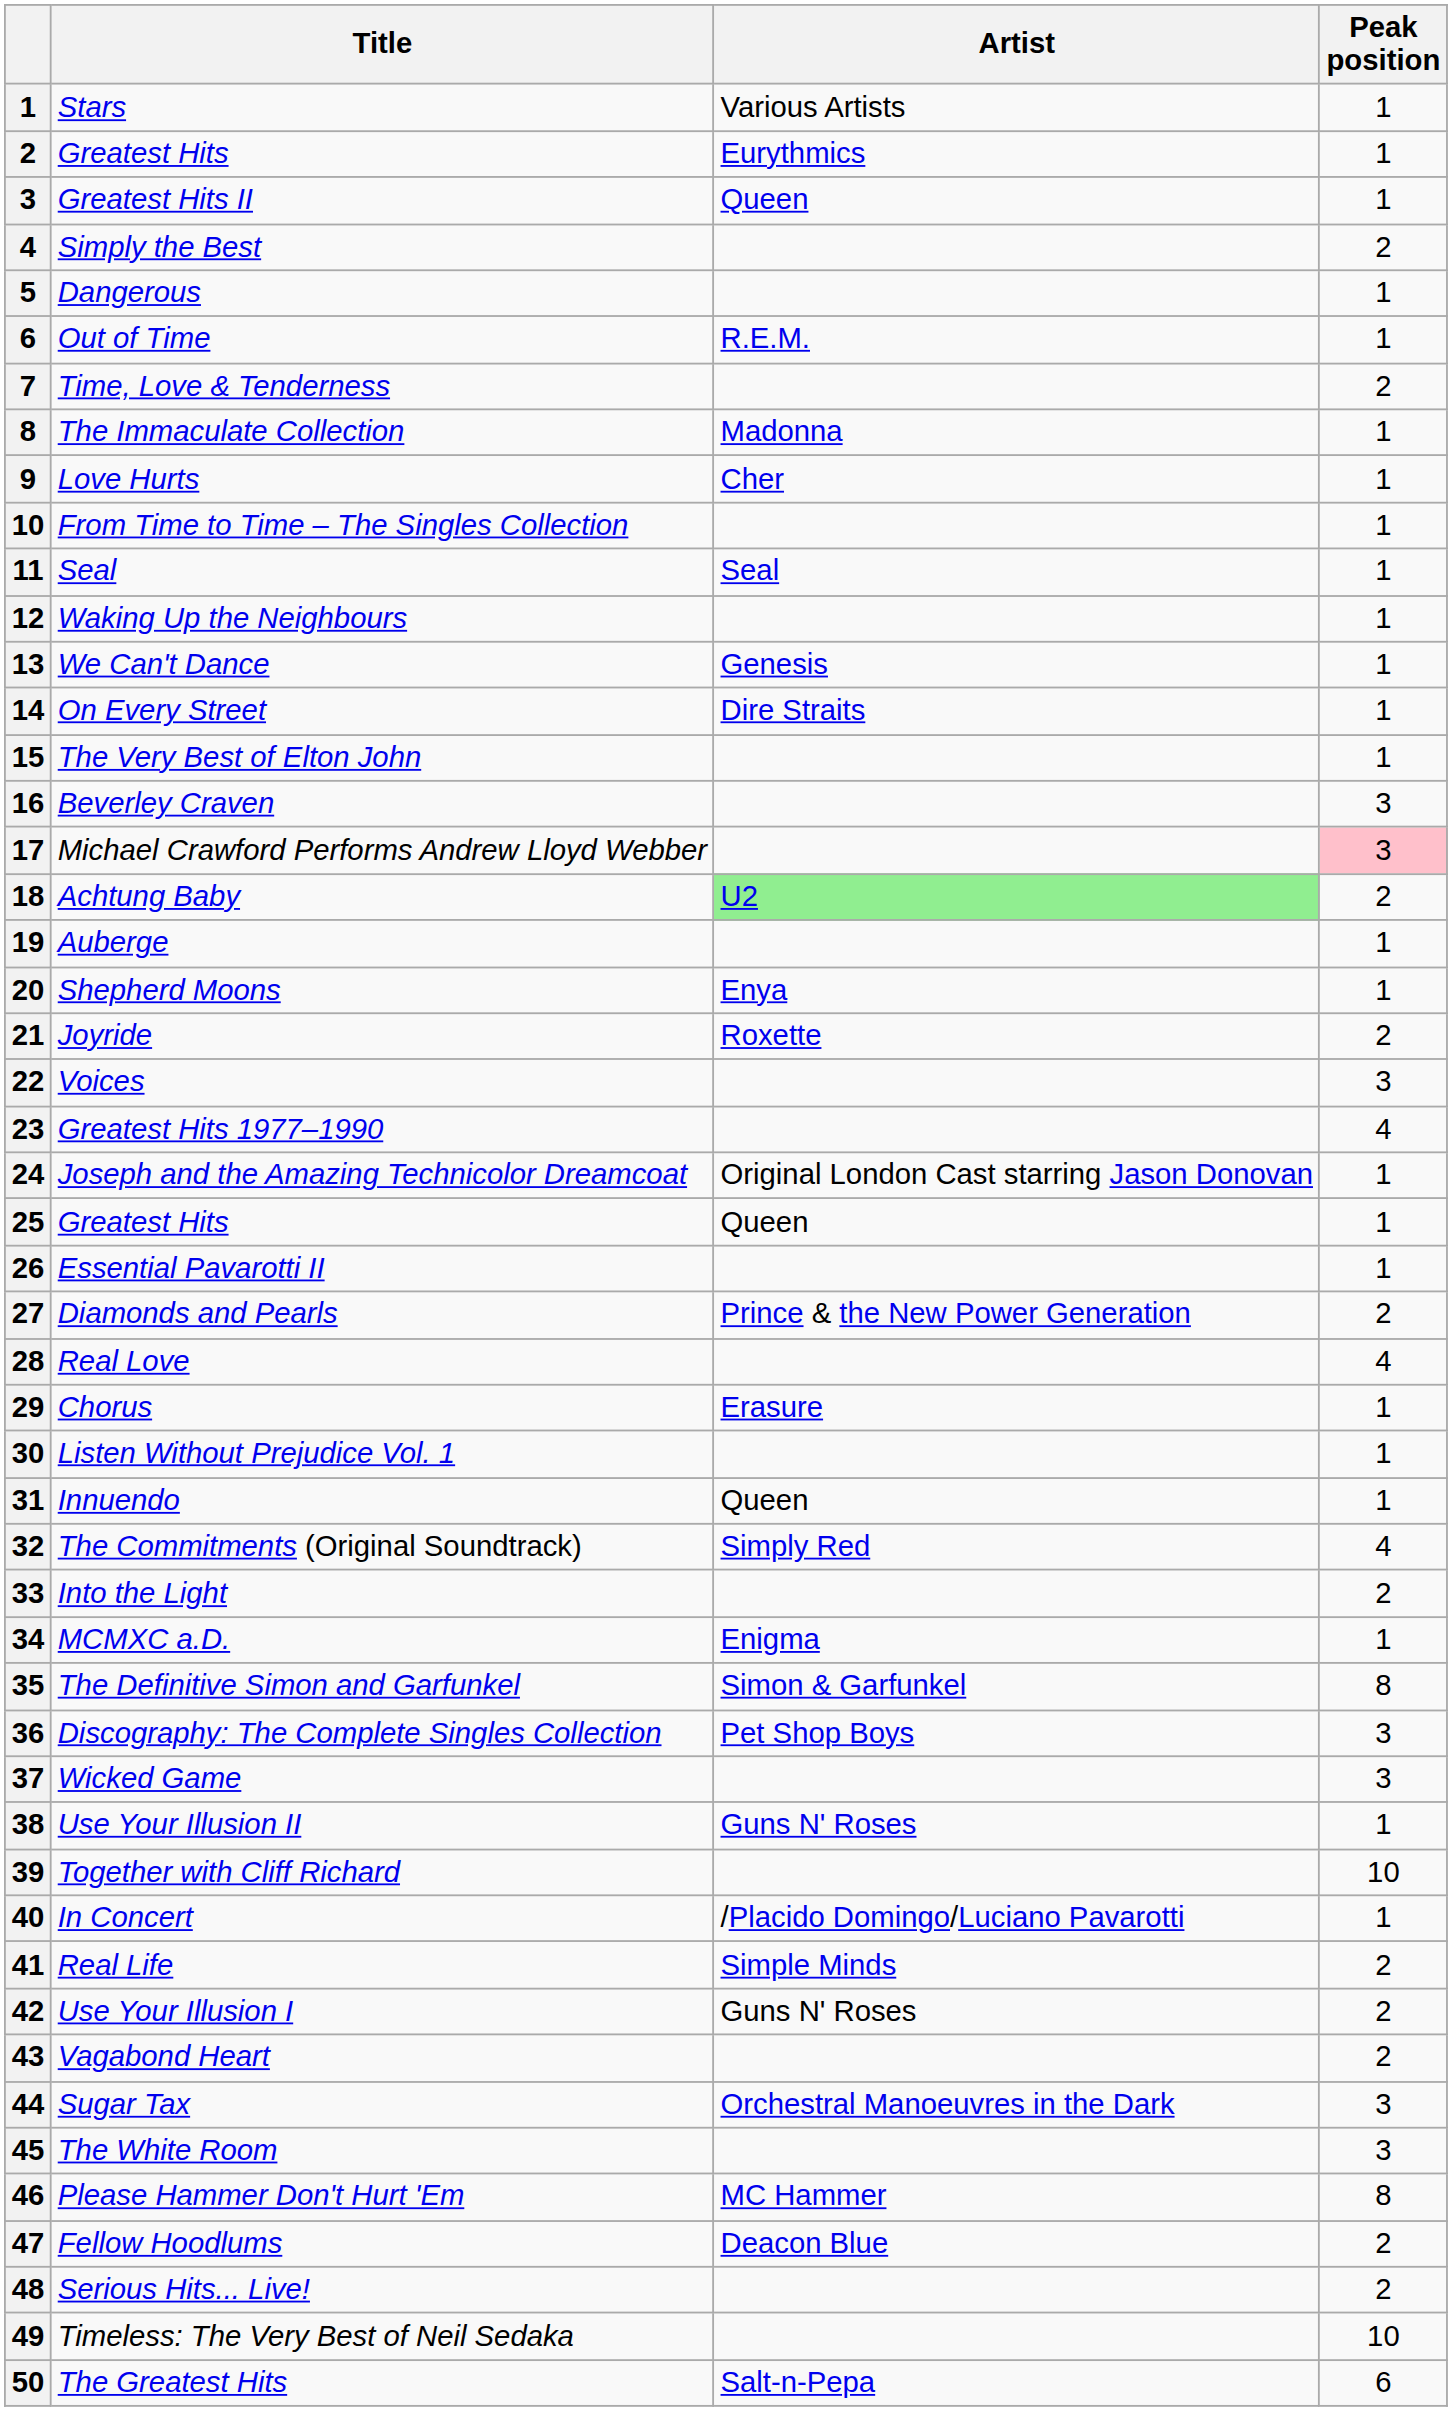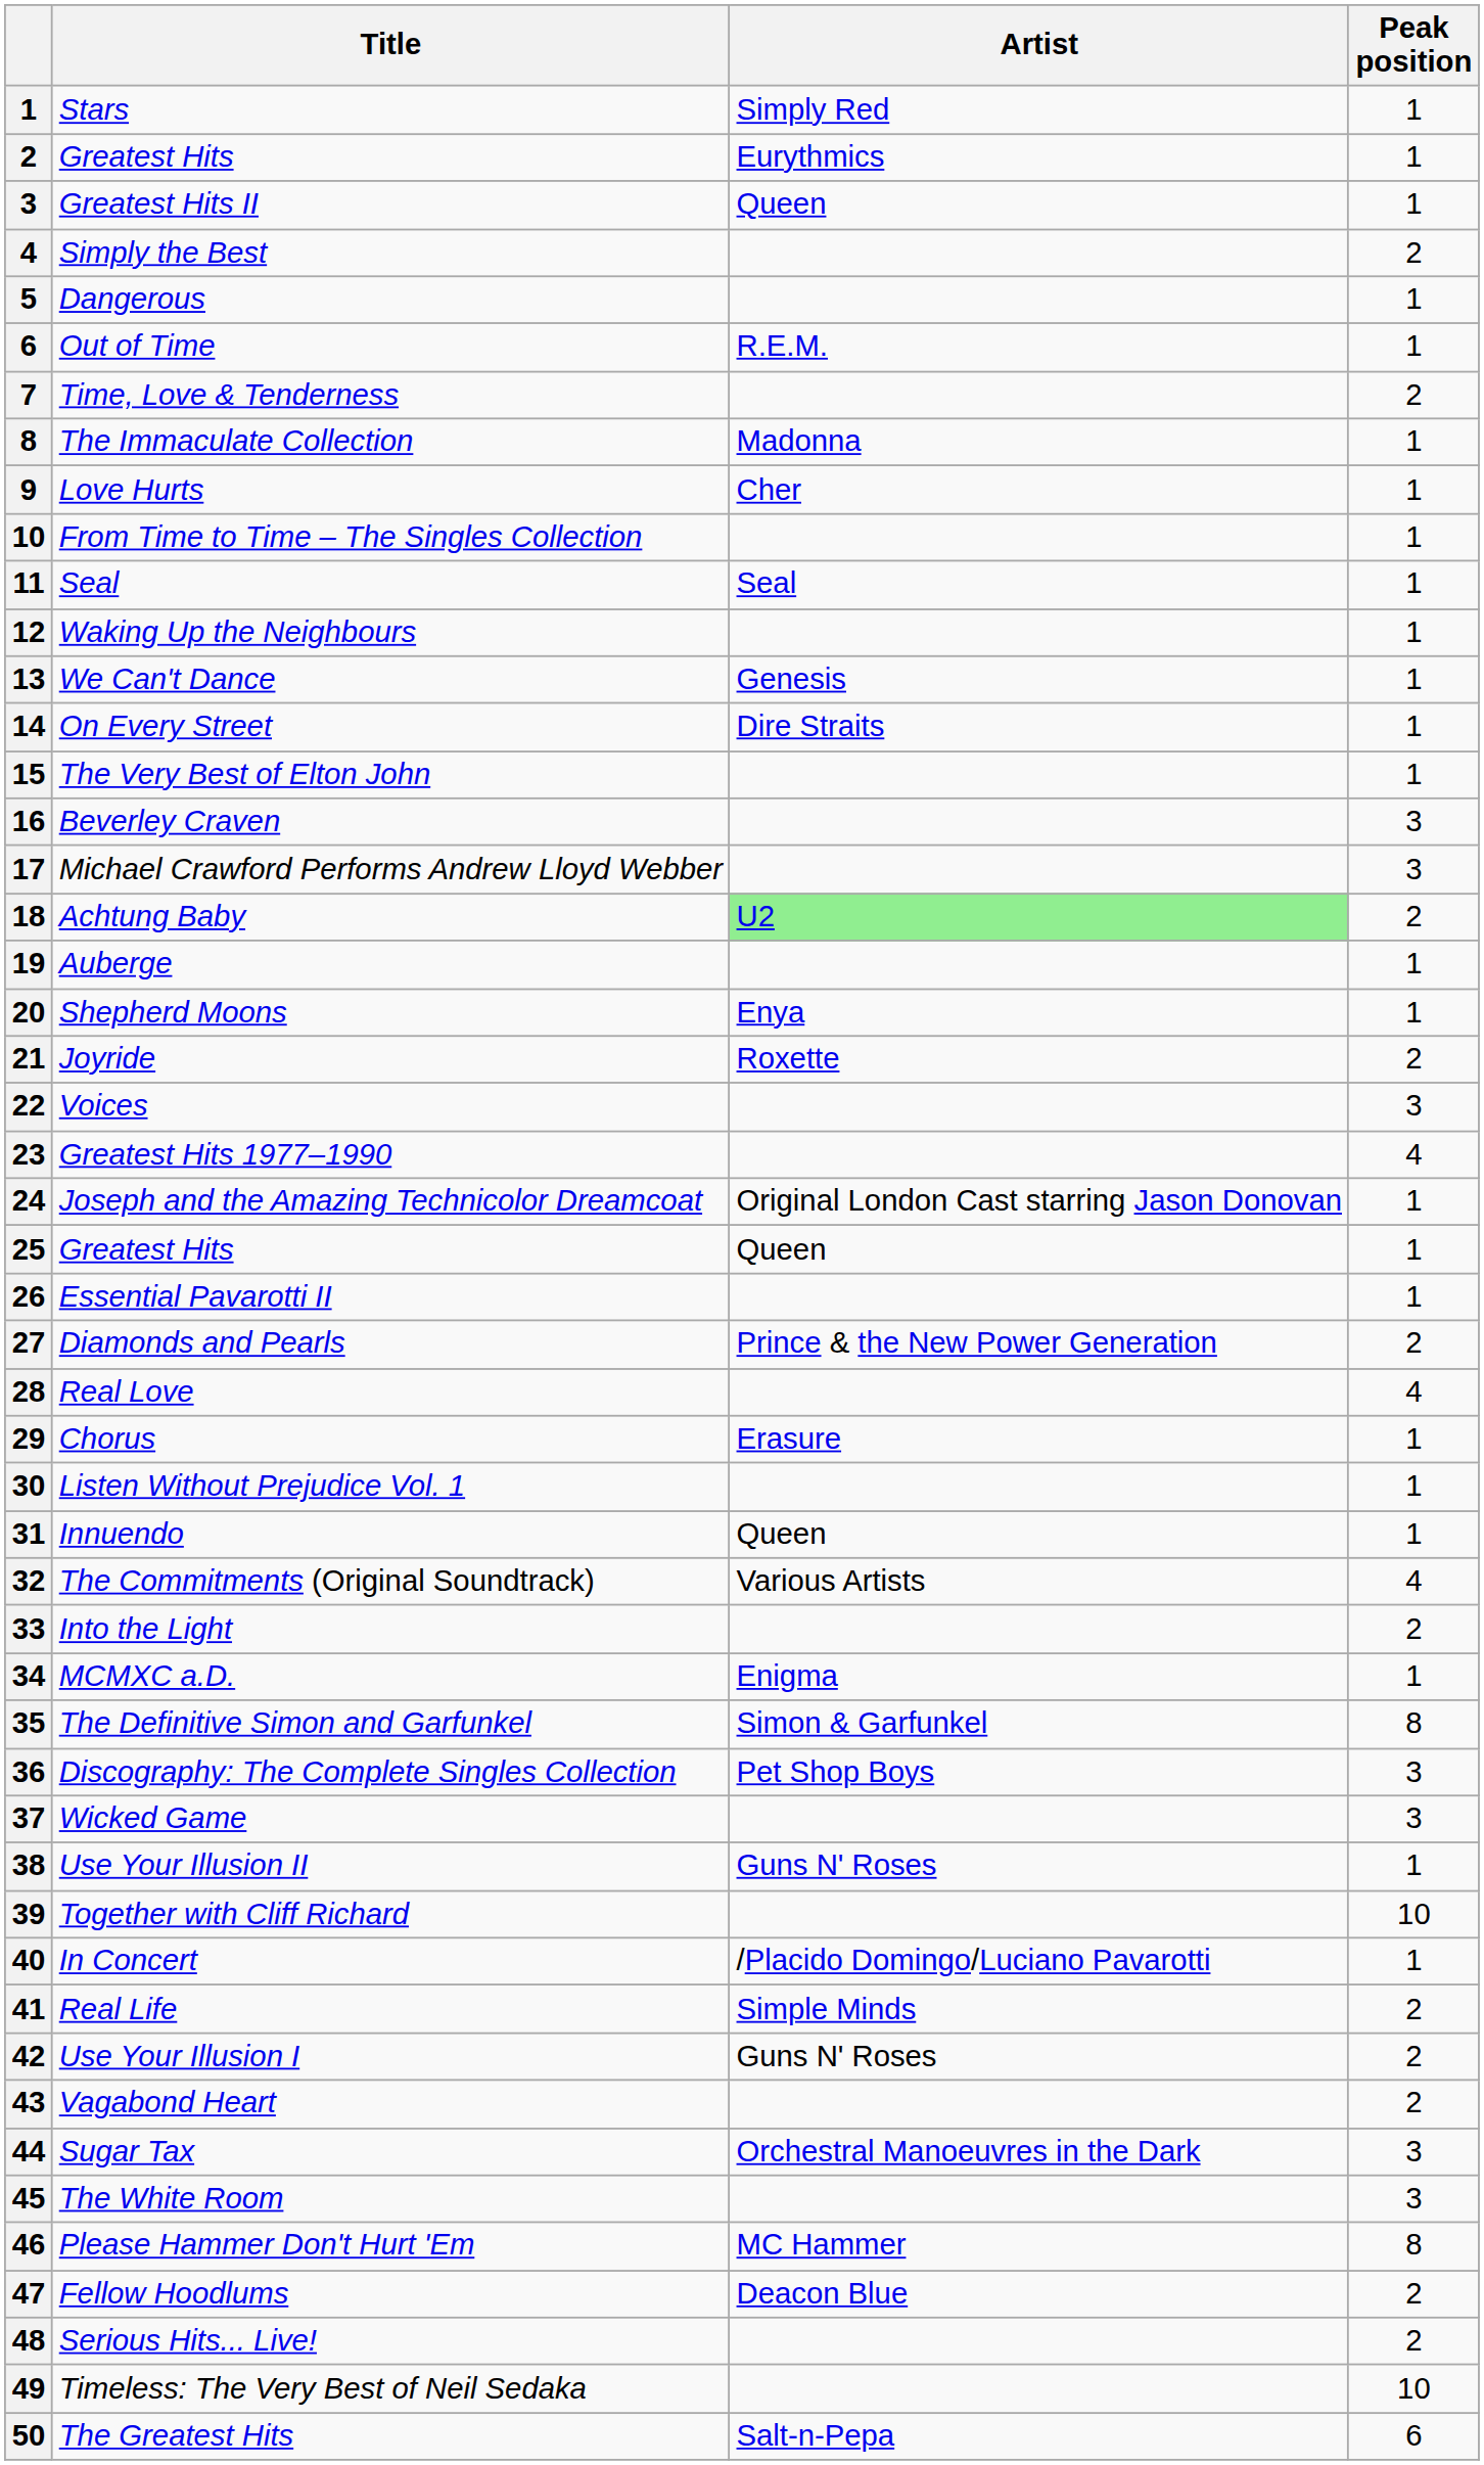Stars | Artist: Various Artists -> Simply Red
Michael Crawford Performs Andrew Lloyd Webber | Peak position: pink background -> no background
The Commitments (Original Soundtrack) | Artist: Simply Red -> Various Artists
